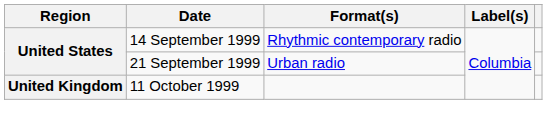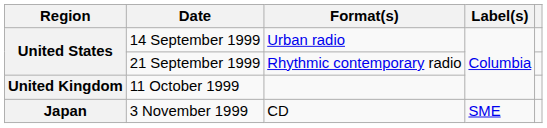14 September 1999 | Format(s): Rhythmic contemporary radio -> Urban radio
21 September 1999 | Format(s): Urban radio -> Rhythmic contemporary radio
+ row: Japan | 3 November 1999 | CD | SME
